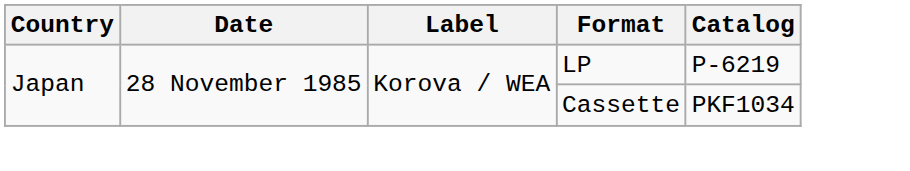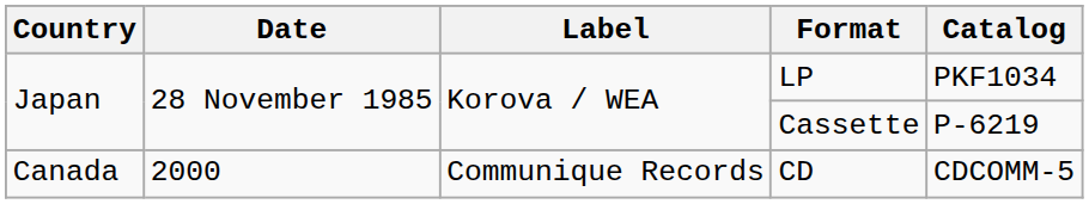LP | Catalog: P-6219 -> PKF1034
Cassette | Catalog: PKF1034 -> P-6219
+ row: Canada | 2000 | Communique Records | CD | CDCOMM-5
